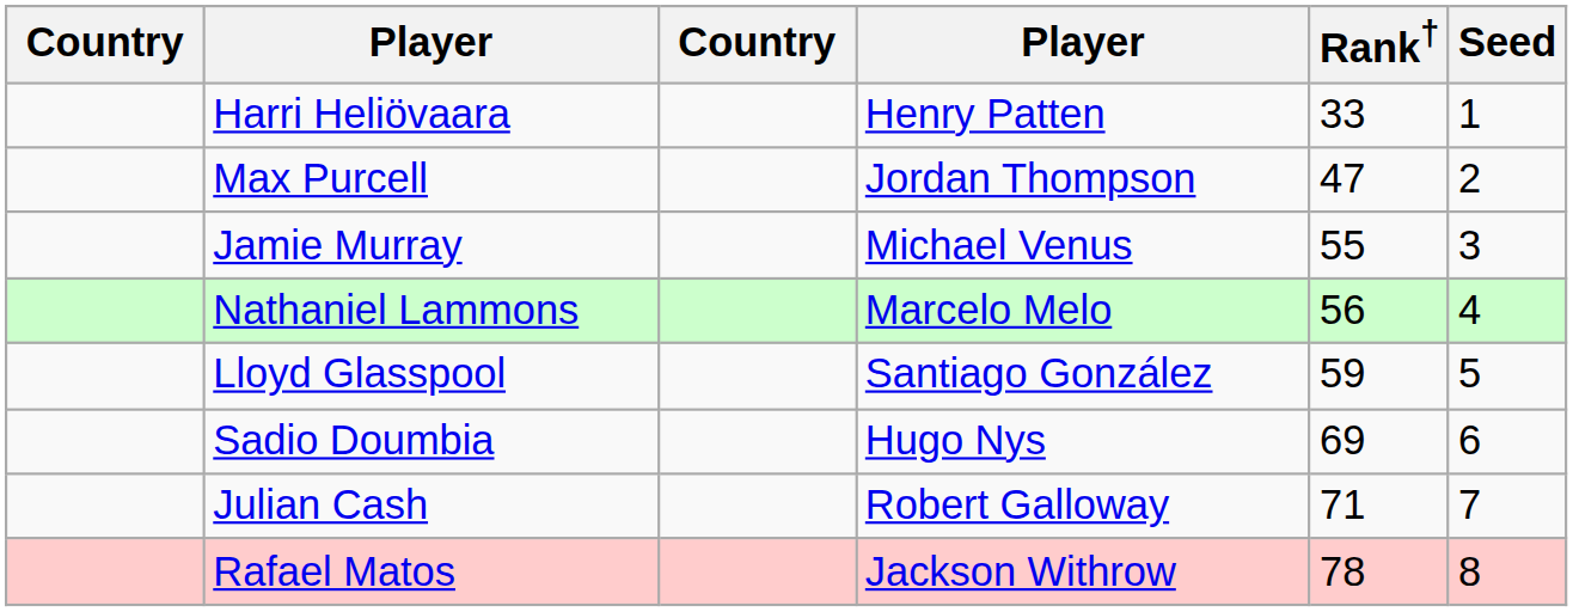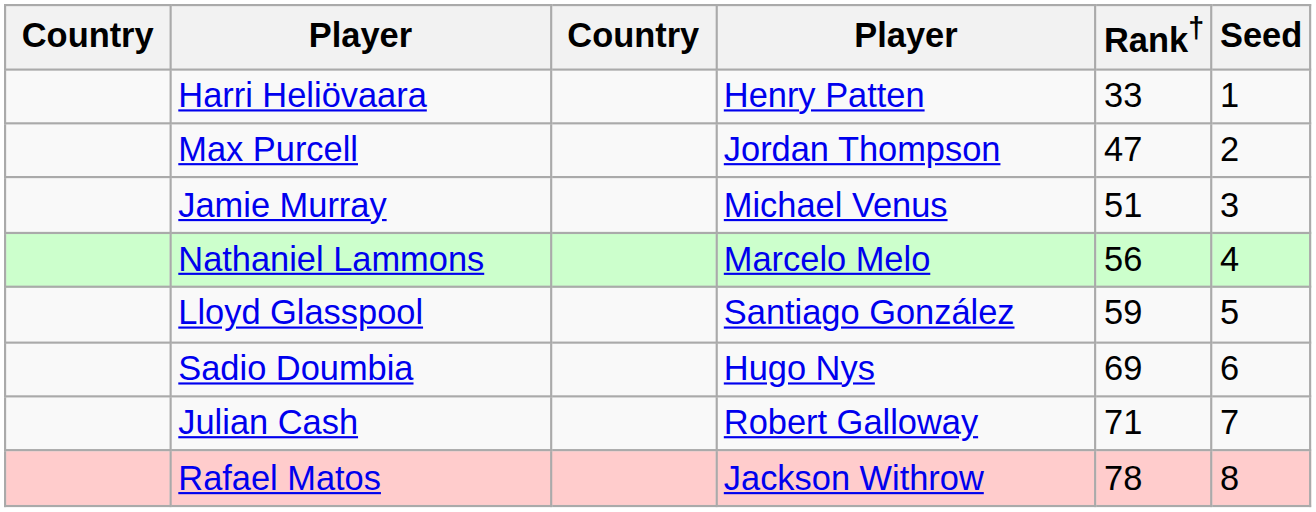Jamie Murray | Rank†: 55 -> 51
